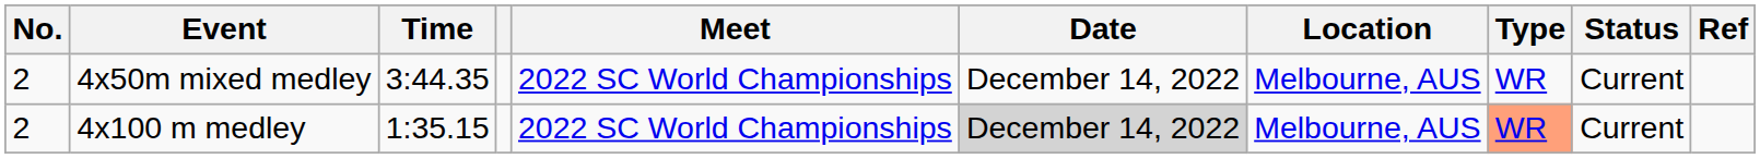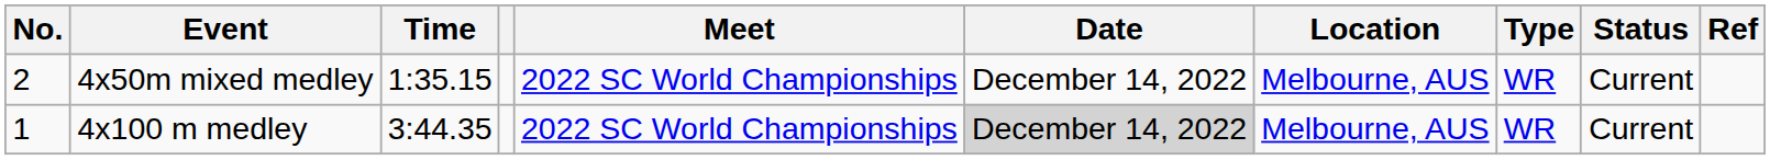4x50m mixed medley | Time: 3:44.35 -> 1:35.15
4x100 m medley | No.: 2 -> 1
4x100 m medley | Time: 1:35.15 -> 3:44.35
4x100 m medley | Type: lightsalmon background -> no background
